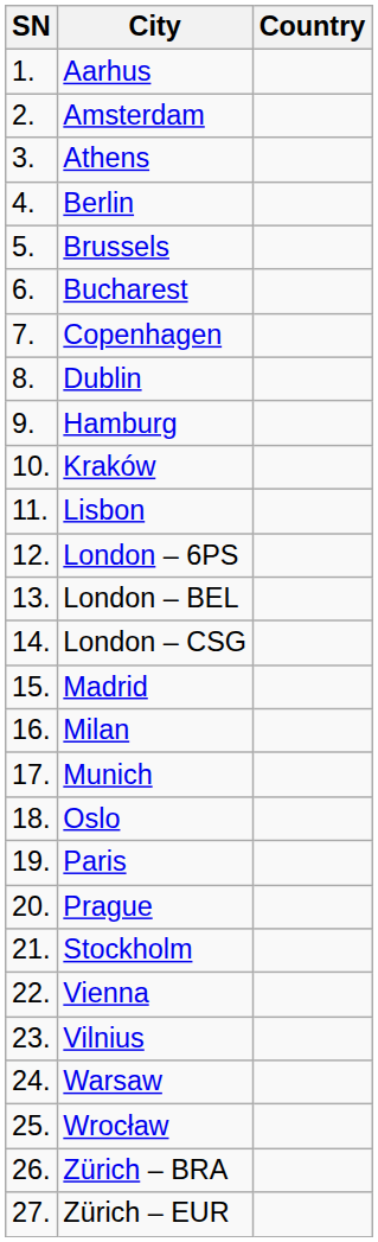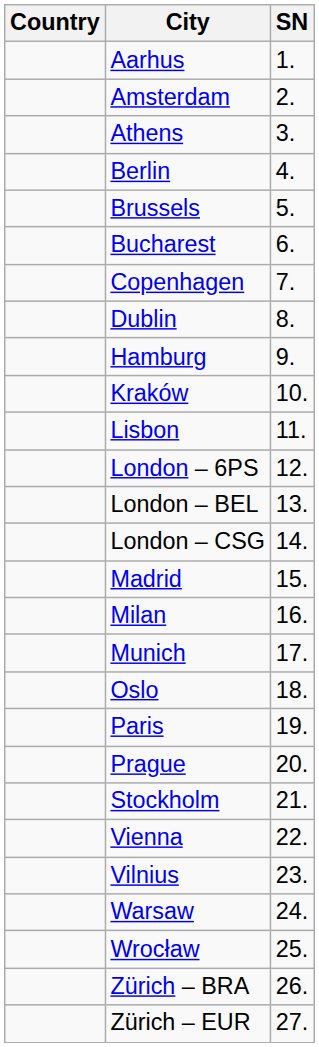columns swapped: SN <-> Country
